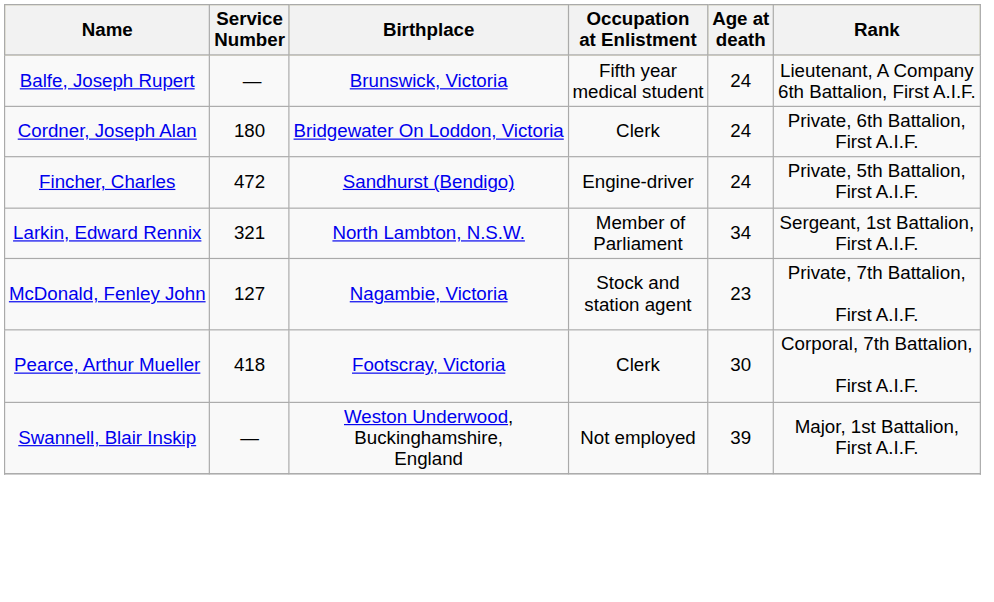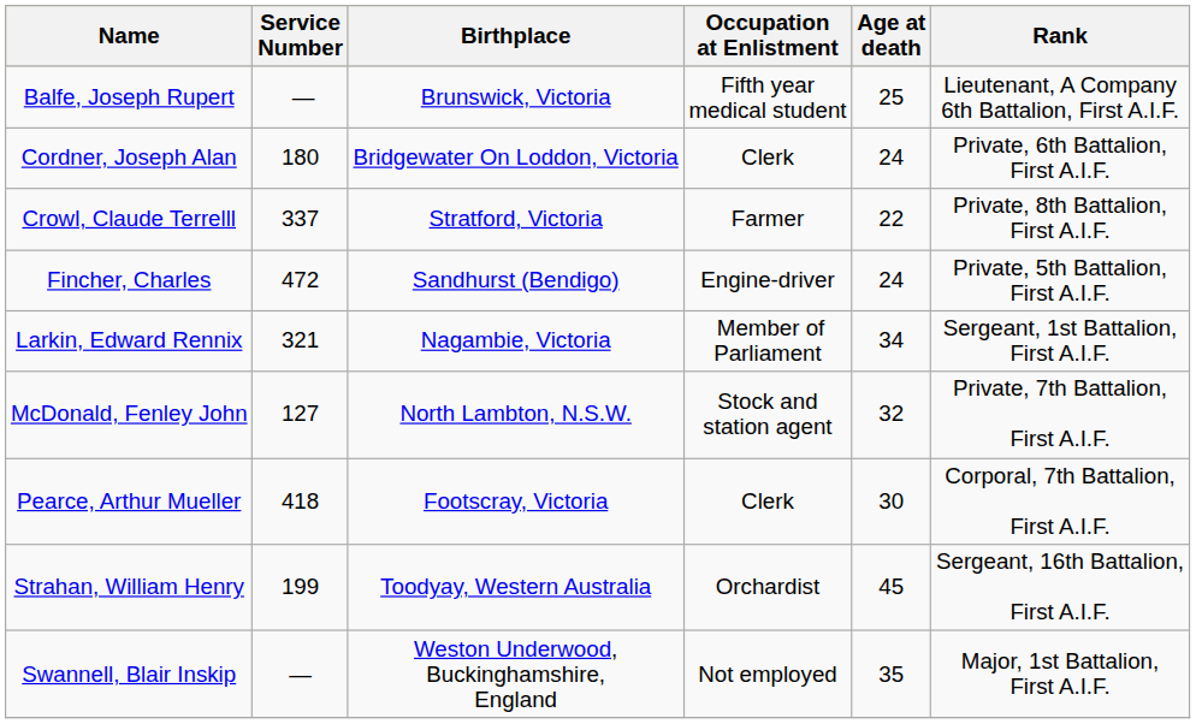Balfe, Joseph Rupert | Age at death: 24 -> 25
+ row: Crowl, Claude Terrelll | 337 | Stratford, Victoria | Farmer | 22 | Private, 8th Battalion, First A.I.F.
Larkin, Edward Rennix | Birthplace: North Lambton, N.S.W. -> Nagambie, Victoria
McDonald, Fenley John | Birthplace: Nagambie, Victoria -> North Lambton, N.S.W.
McDonald, Fenley John | Age at death: 23 -> 32
+ row: Strahan, William Henry | 199 | Toodyay, Western Australia | Orchardist | 45 | Sergeant, 16th Battalion, First A.I.F.
Swannell, Blair Inskip | Age at death: 39 -> 35
